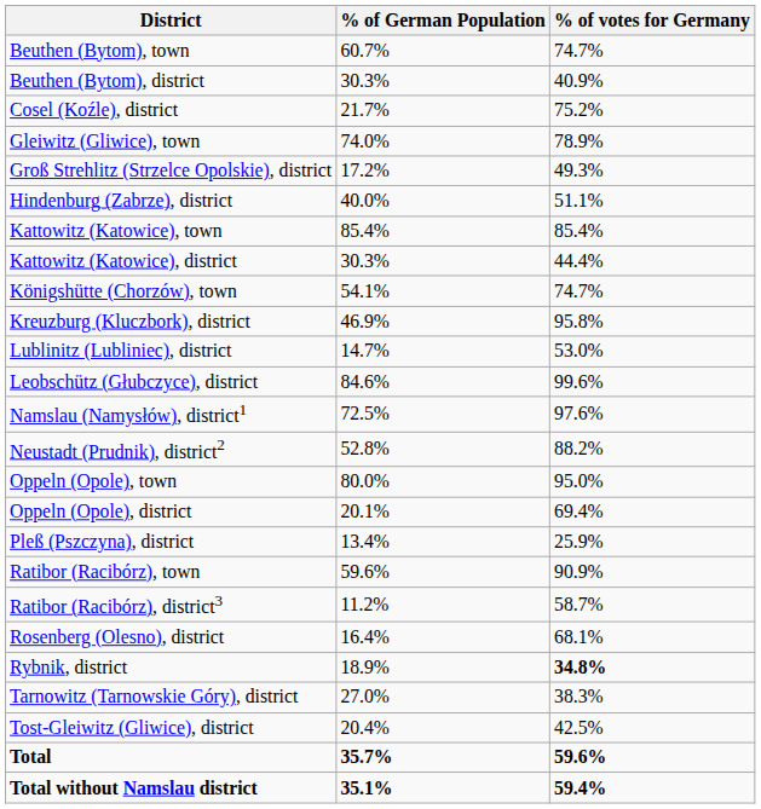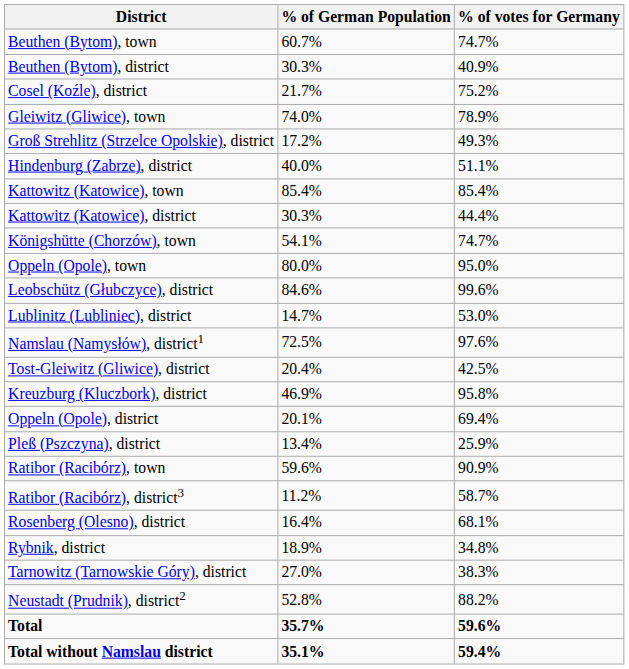rows swapped: Kreuzburg (Kluczbork), district <-> Oppeln (Opole), town
rows swapped: Leobschütz (Głubczyce), district <-> Lublinitz (Lubliniec), district
rows swapped: Neustadt (Prudnik), district2 <-> Tost-Gleiwitz (Gliwice), district
Rybnik, district | % of votes for Germany: bold -> normal
